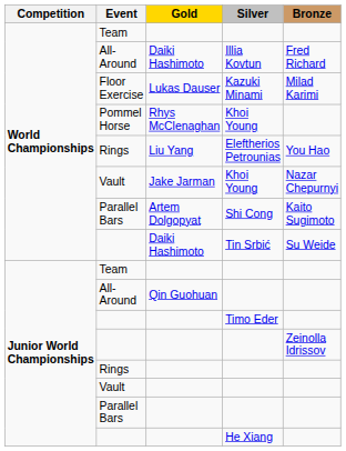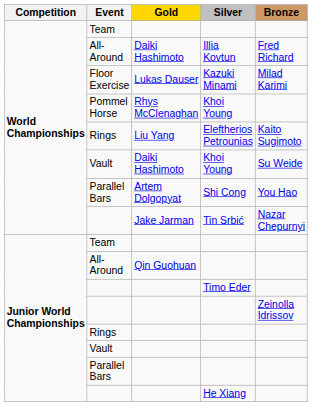Eleftherios Petrounias | Bronze: You Hao -> Kaito Sugimoto
Vault / Khoi Young | Gold: Jake Jarman -> Daiki Hashimoto
Vault / Khoi Young | Bronze: Nazar Chepurnyi -> Su Weide
Shi Cong | Bronze: Kaito Sugimoto -> You Hao
Tin Srbić | Gold: Daiki Hashimoto -> Jake Jarman
Tin Srbić | Bronze: Su Weide -> Nazar Chepurnyi
